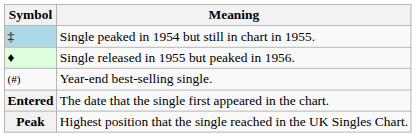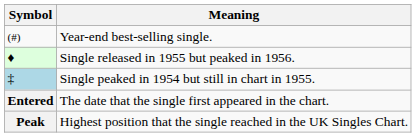rows swapped: Single peaked in 1954 but still in chart in 1955. <-> Year-end best-selling single.
